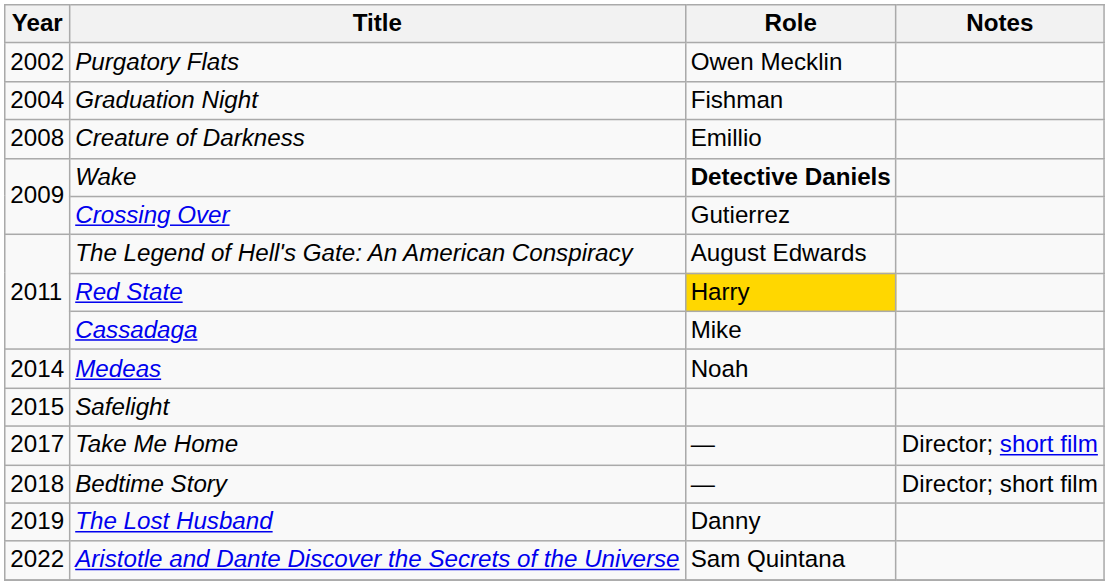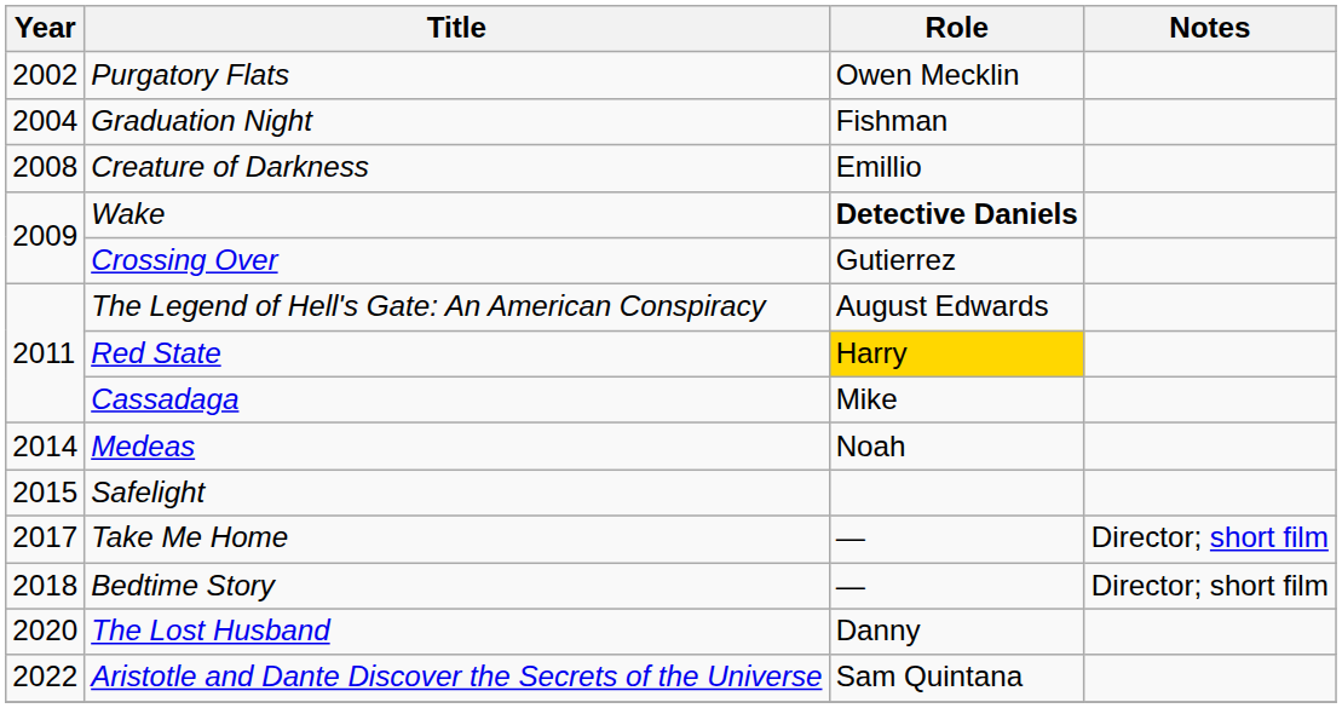The Lost Husband | Year: 2019 -> 2020
